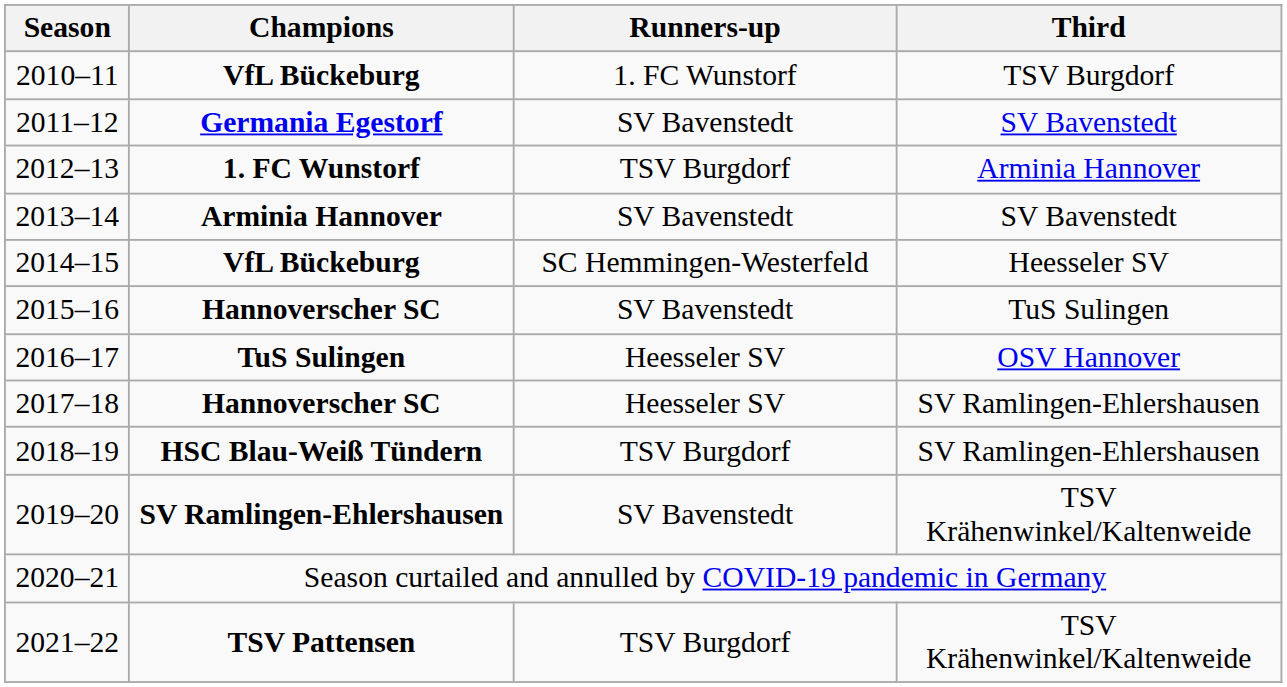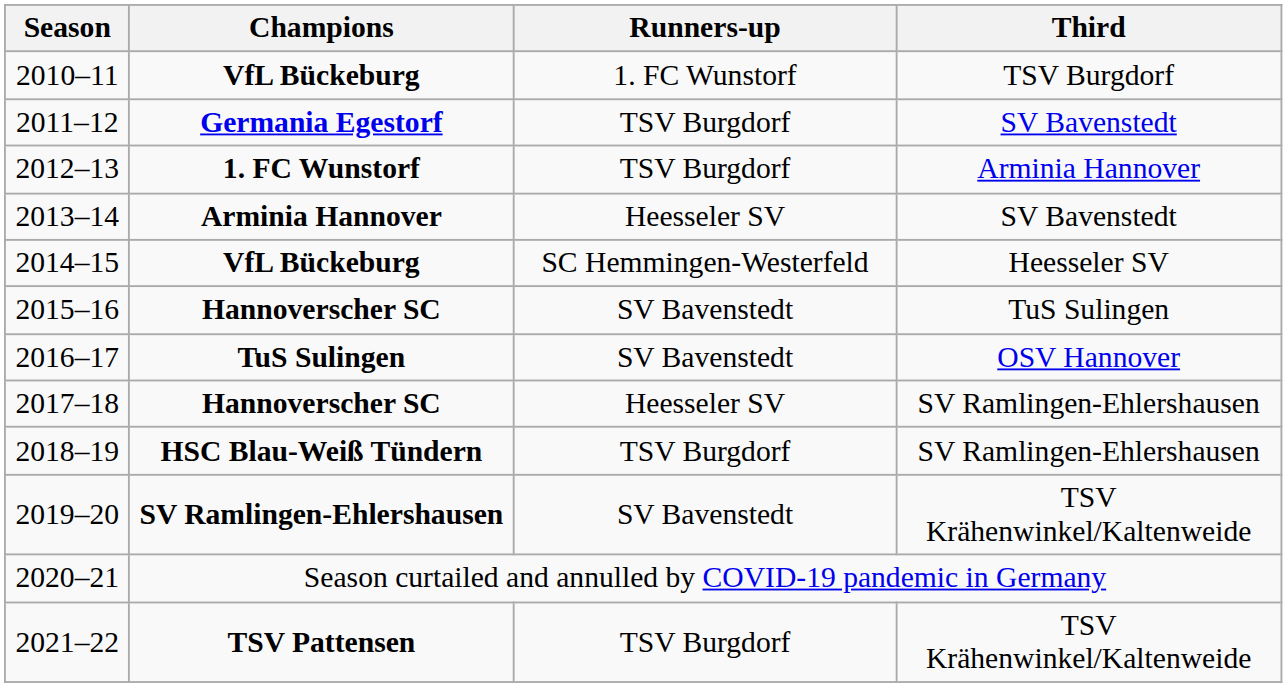2011–12 | Runners-up: SV Bavenstedt -> TSV Burgdorf
2013–14 | Runners-up: SV Bavenstedt -> Heesseler SV
2016–17 | Runners-up: Heesseler SV -> SV Bavenstedt
